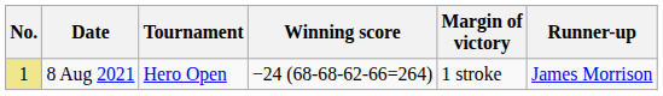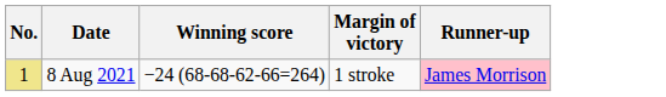- column: Tournament | Hero Open
8 Aug 2021 | Runner-up: no background -> pink background
